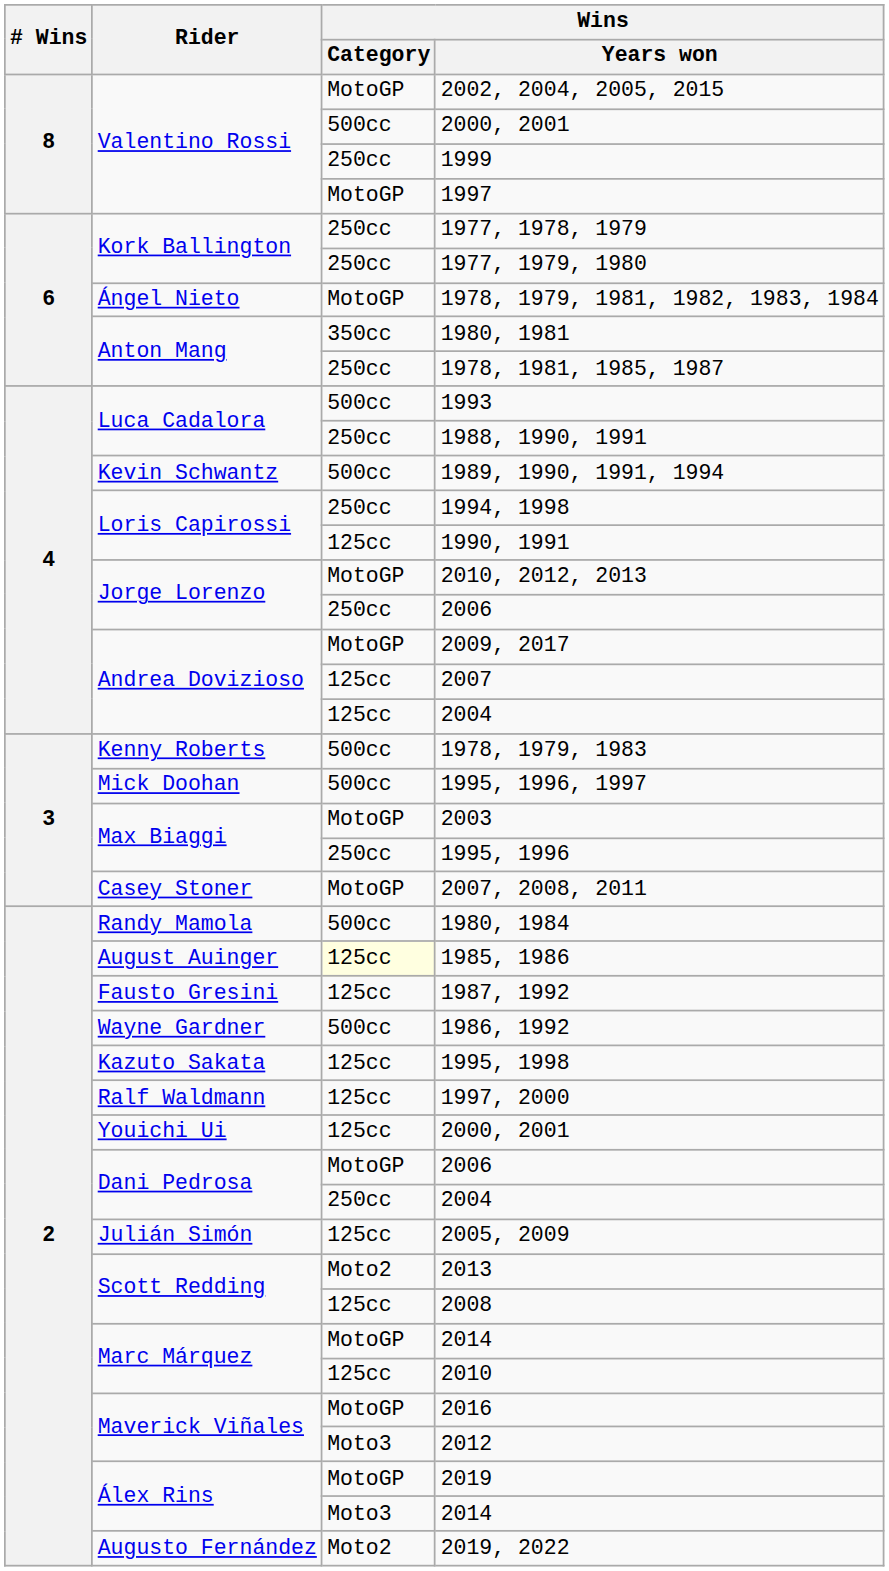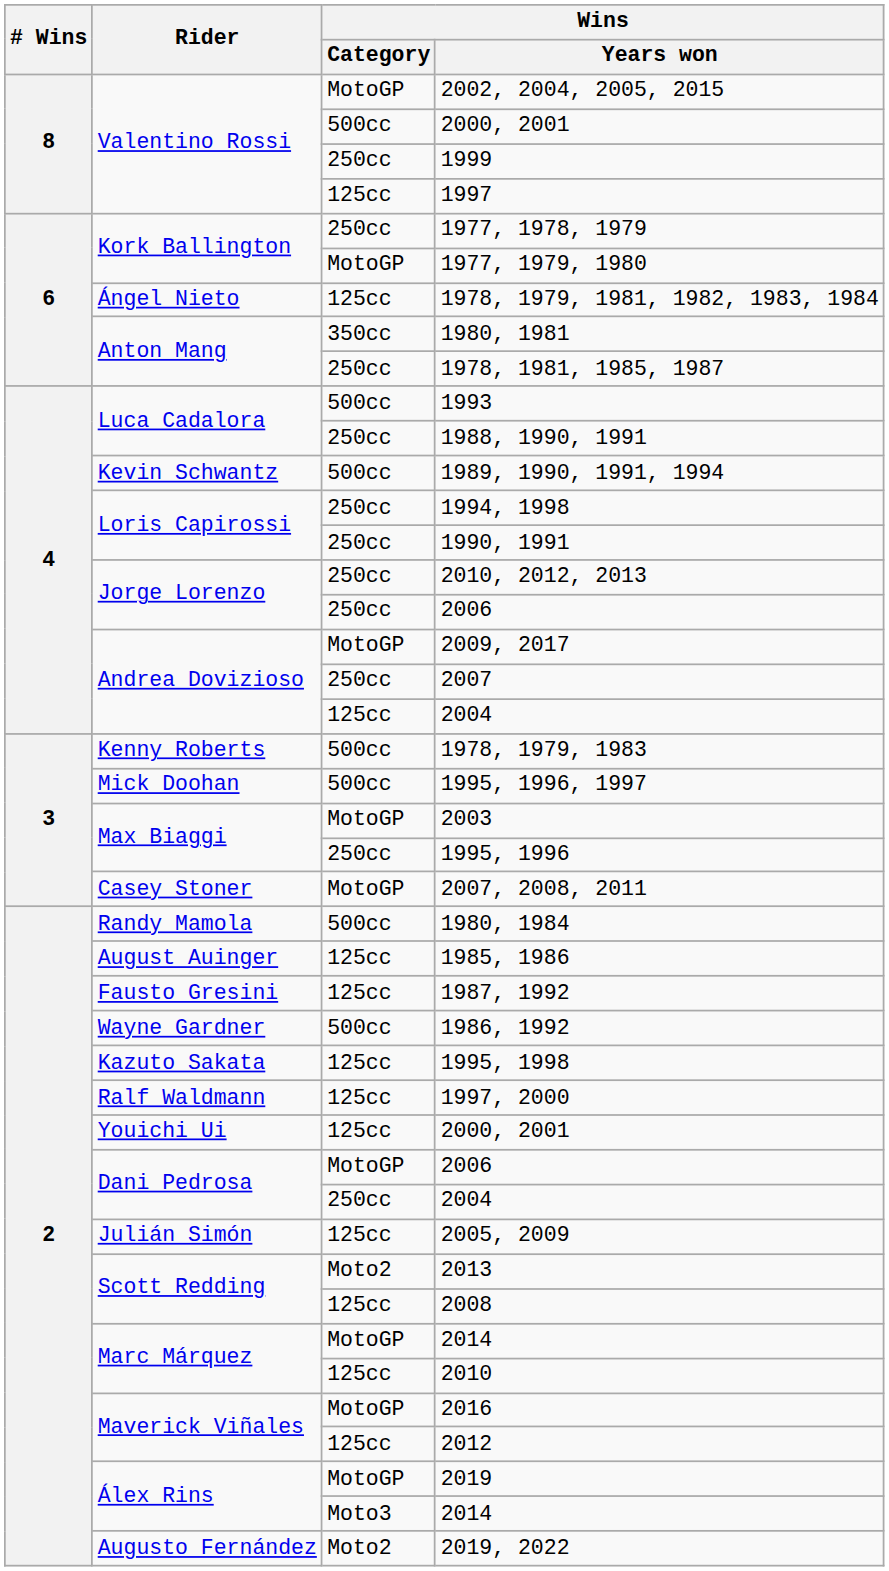1997 | Wins / Category: MotoGP -> 125cc
1977, 1979, 1980 | Wins / Category: 250cc -> MotoGP
1978, 1979, 1981, 1982, 1983, 1984 | Wins / Category: MotoGP -> 125cc
1990, 1991 | Wins / Category: 125cc -> 250cc
2010, 2012, 2013 | Wins / Category: MotoGP -> 250cc
2007 | Wins / Category: 125cc -> 250cc
1985, 1986 | Wins / Category: lightyellow background -> no background
2012 | Wins / Category: Moto3 -> 125cc
